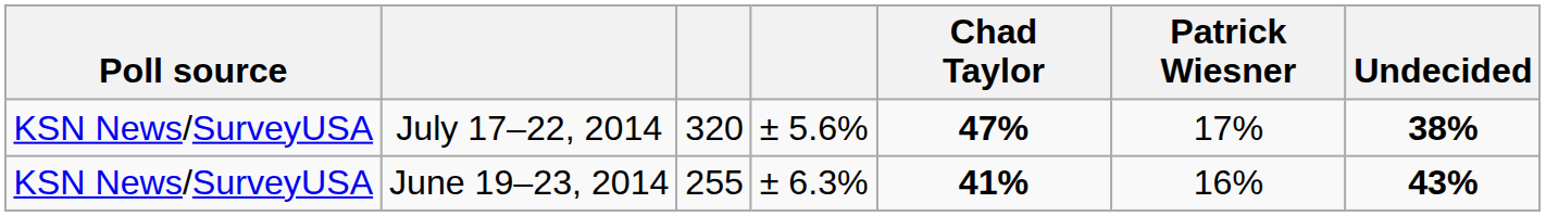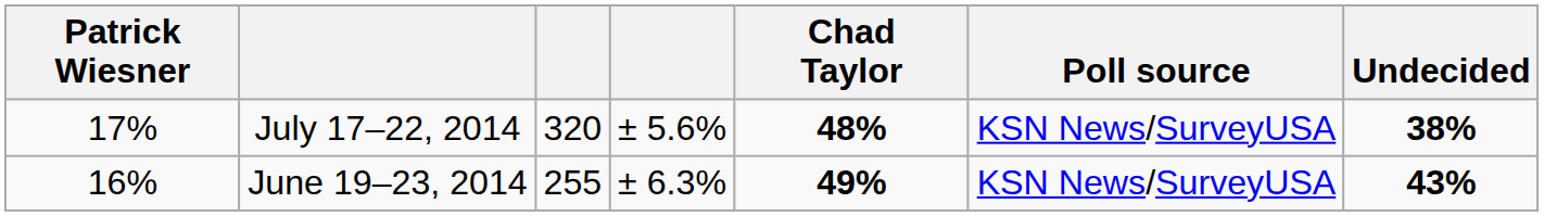columns swapped: Poll source <-> Patrick Wiesner
July 17–22, 2014 | Chad Taylor: 47% -> 48%
June 19–23, 2014 | Chad Taylor: 41% -> 49%
